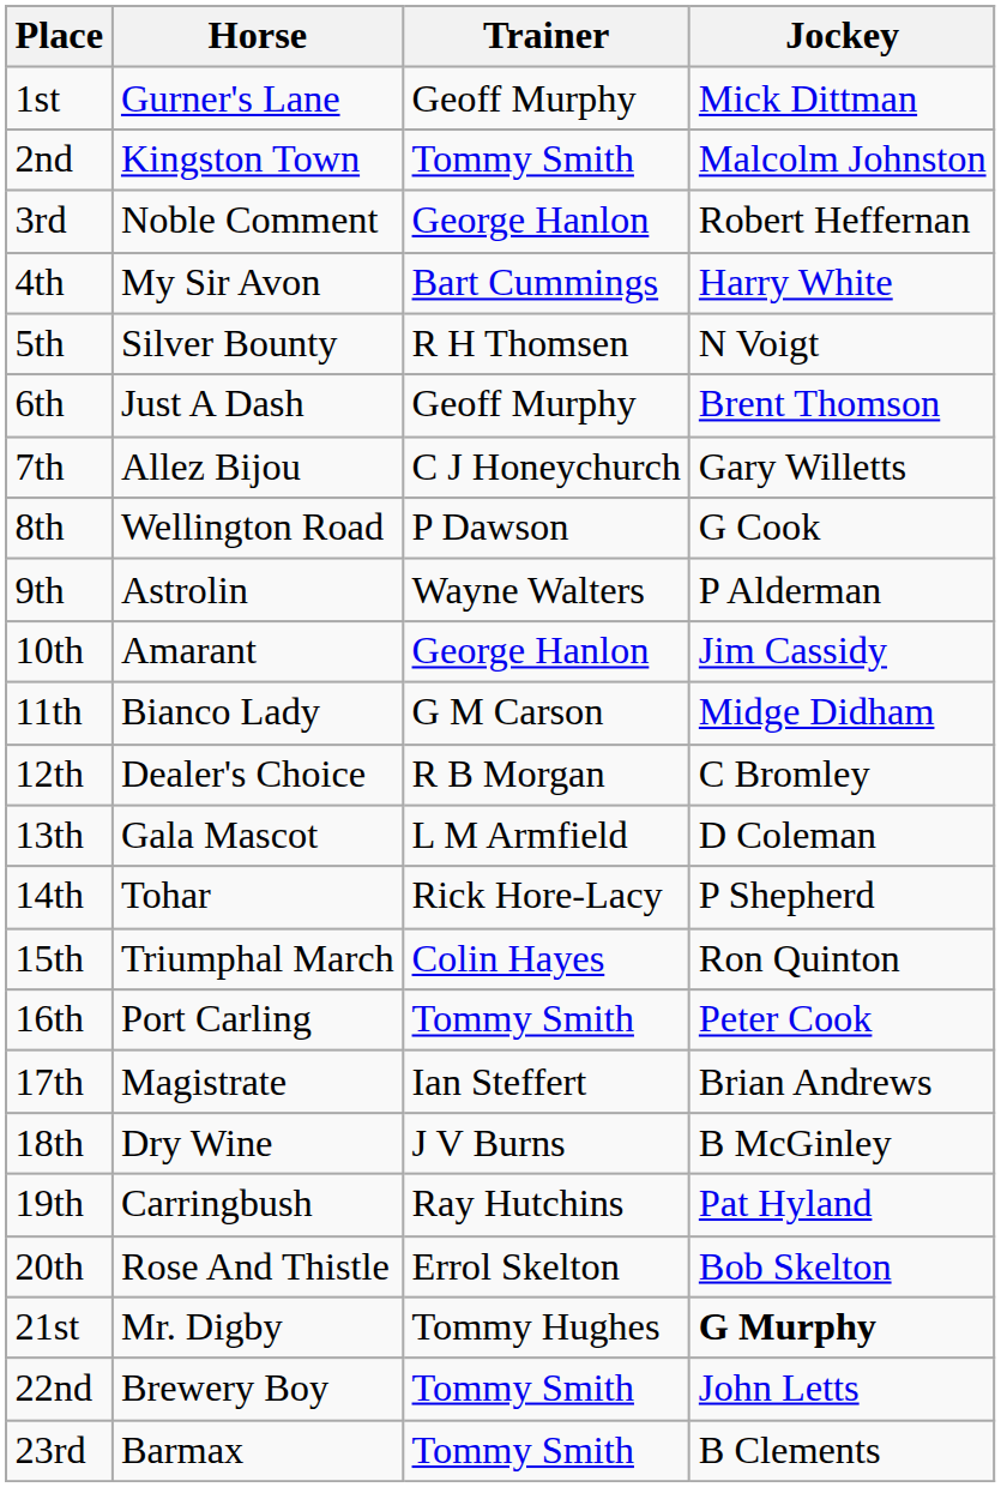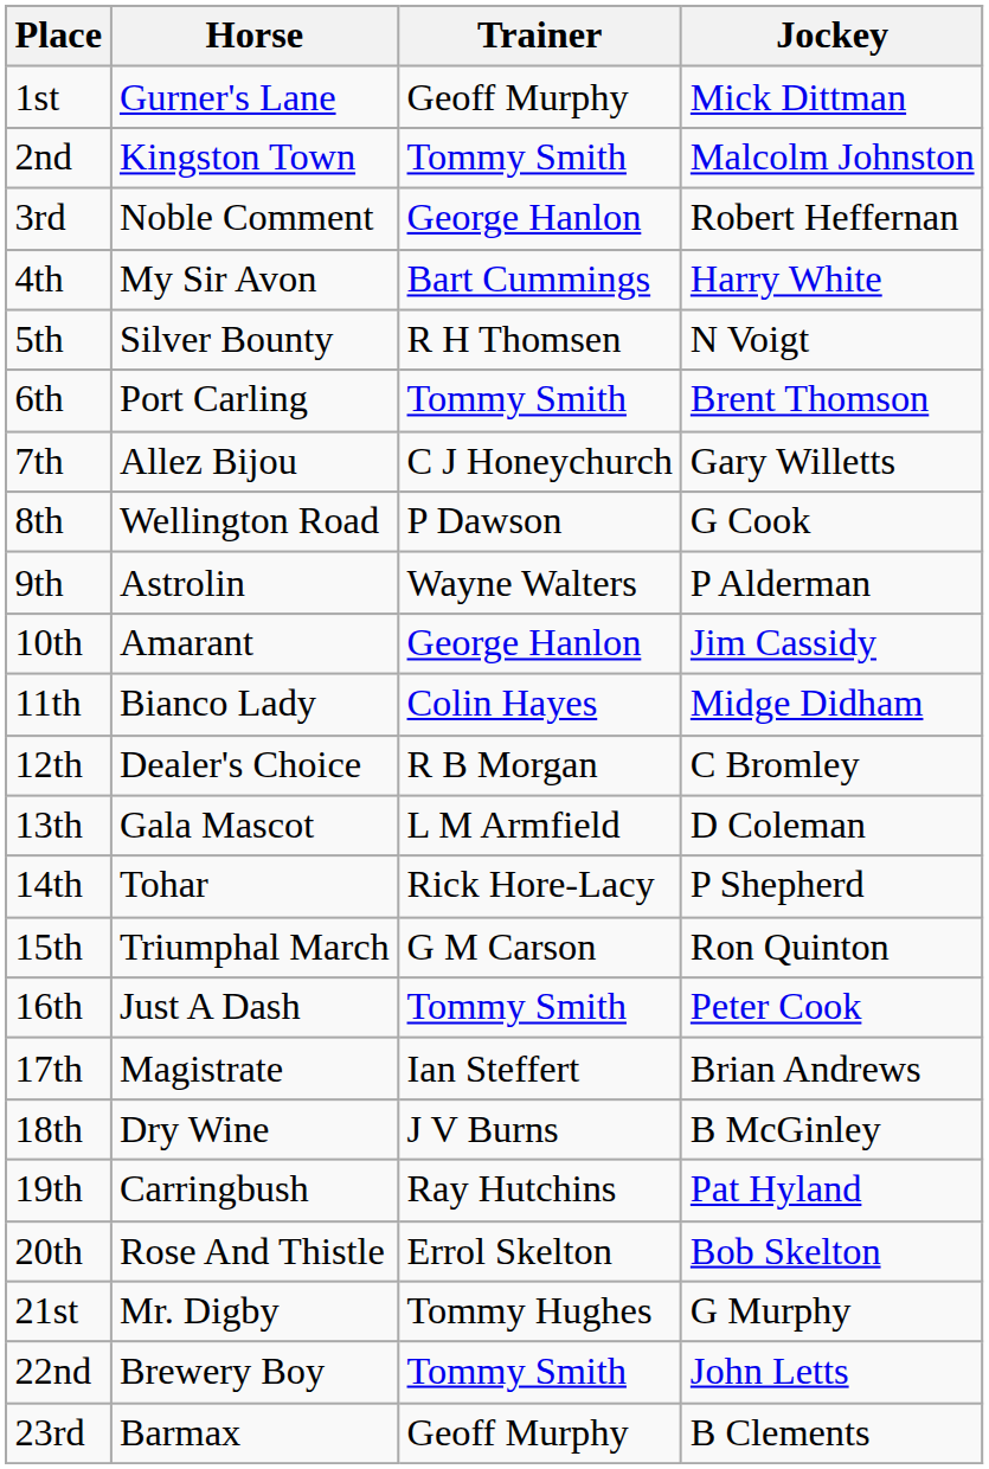6th | Horse: Just A Dash -> Port Carling
6th | Trainer: Geoff Murphy -> Tommy Smith
11th | Trainer: G M Carson -> Colin Hayes
15th | Trainer: Colin Hayes -> G M Carson
16th | Horse: Port Carling -> Just A Dash
21st | Jockey: bold -> normal
23rd | Trainer: Tommy Smith -> Geoff Murphy
